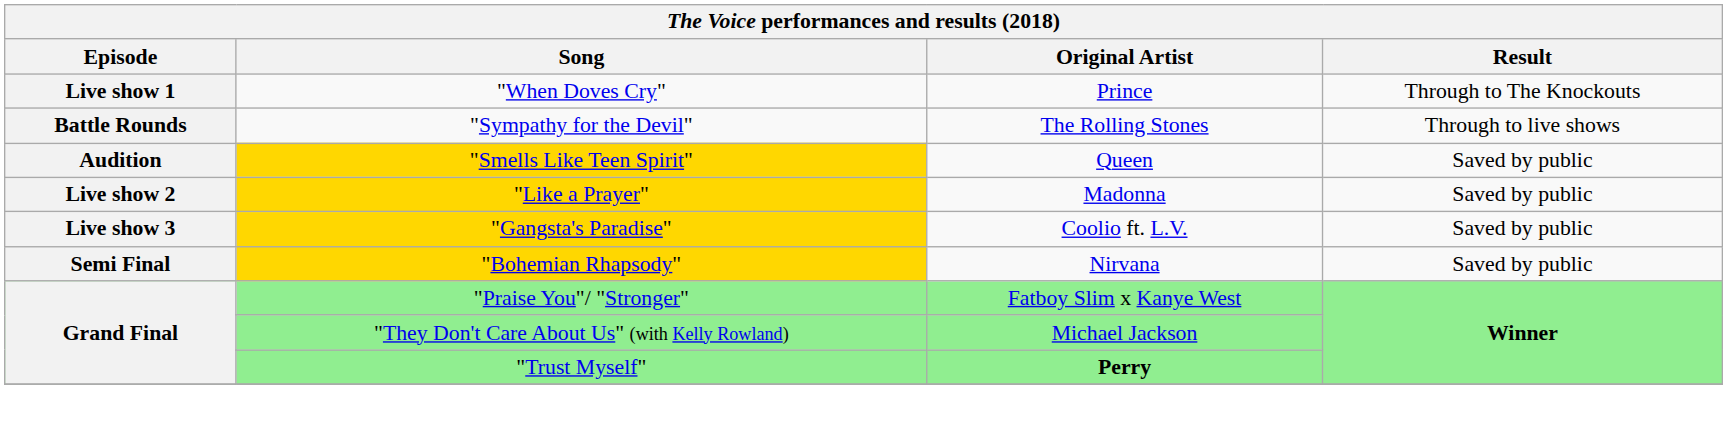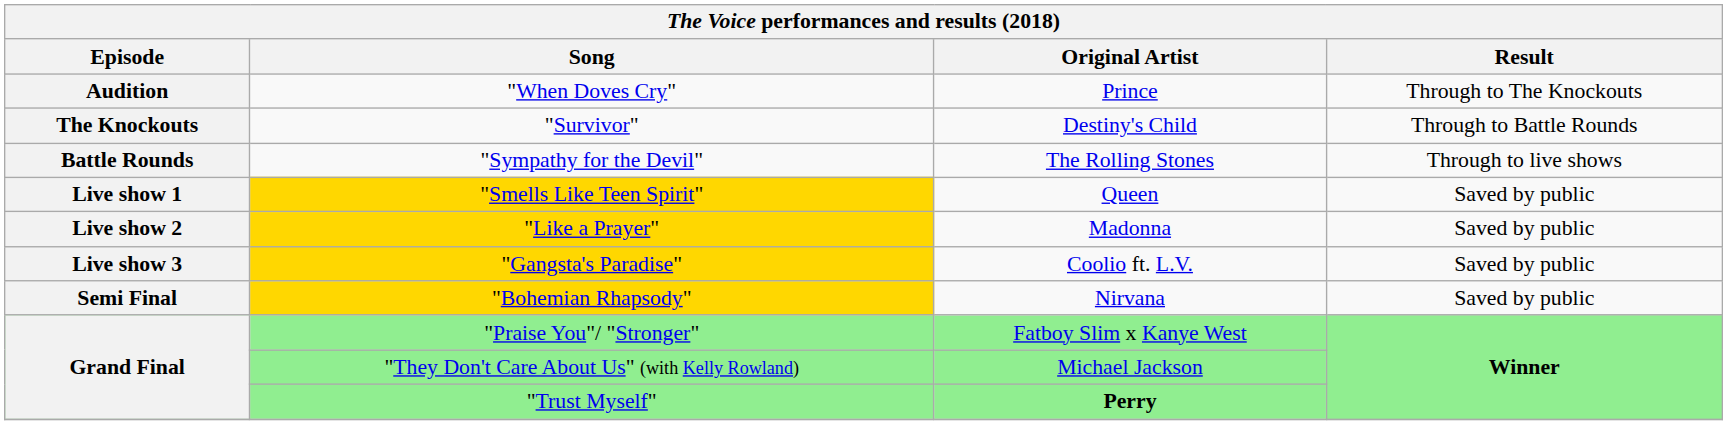"When Doves Cry" | Episode: Live show 1 -> Audition
+ row: The Knockouts | "Survivor" | Destiny's Child | Through to Battle Rounds
"Smells Like Teen Spirit" | Episode: Audition -> Live show 1
